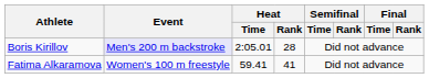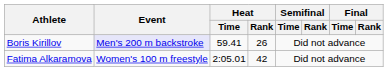Boris Kirillov | Heat / Time: 2:05.01 -> 59.41
Boris Kirillov | Heat / Rank: 28 -> 26
Fatima Alkaramova | Heat / Time: 59.41 -> 2:05.01
Fatima Alkaramova | Heat / Rank: 41 -> 42
